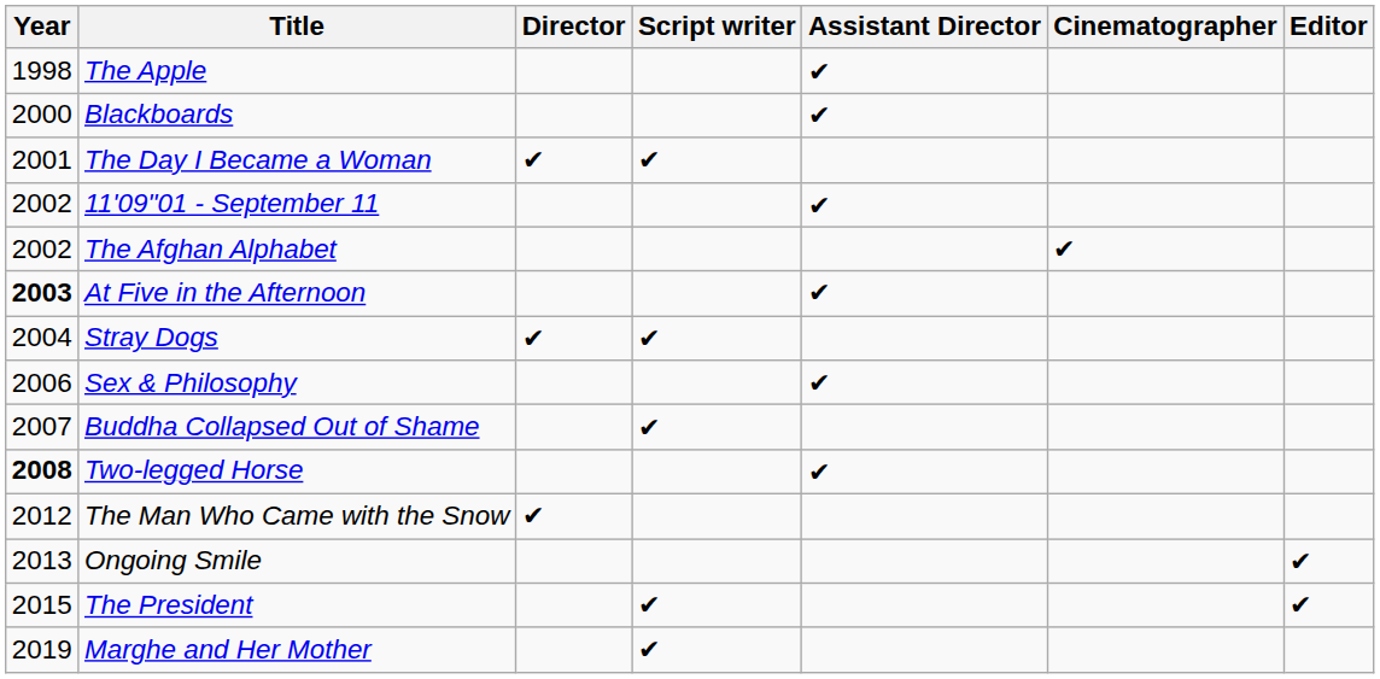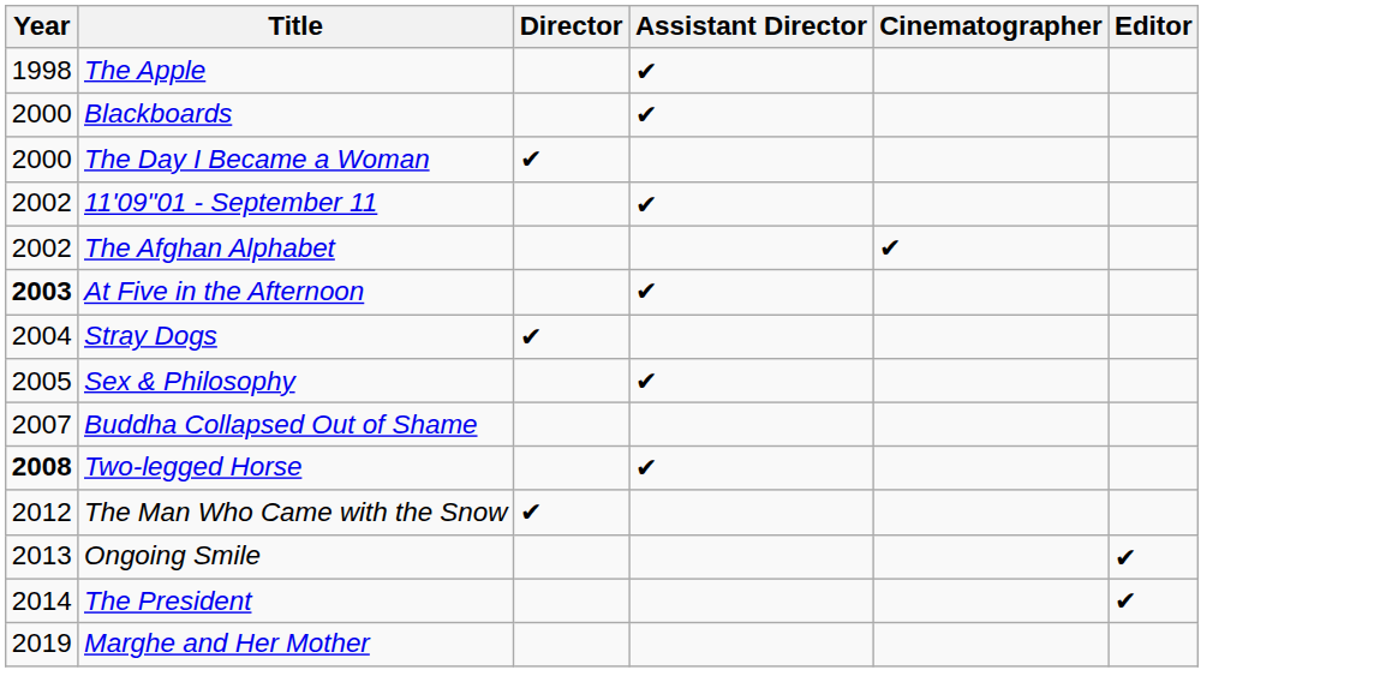- column: Script writer | ✔ | ✔ | ✔ | ✔ | ✔
The Day I Became a Woman | Year: 2001 -> 2000
Sex & Philosophy | Year: 2006 -> 2005
The President | Year: 2015 -> 2014
